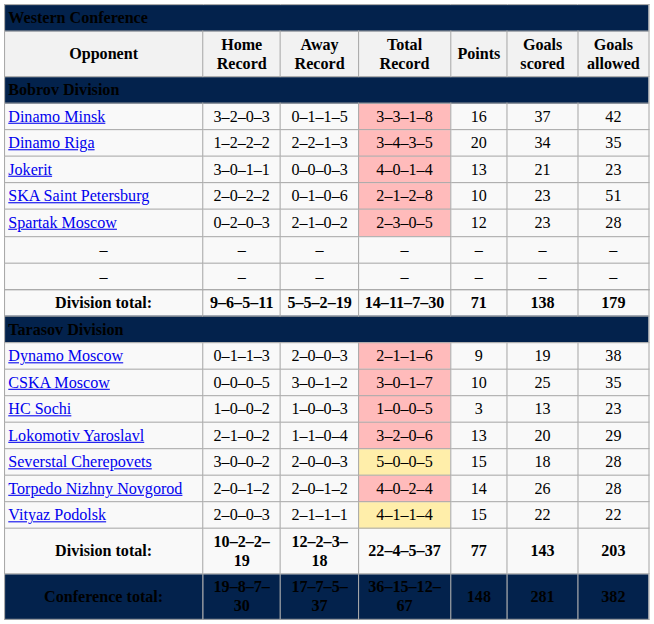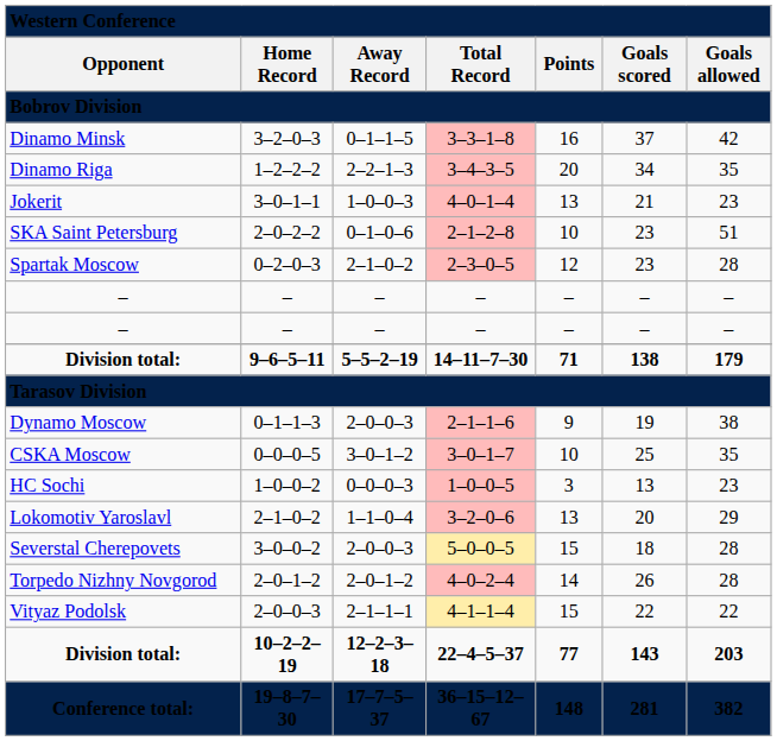3–0–1–1 | column 3: 0–0–0–3 -> 1–0–0–3
1–0–0–2 | column 3: 1–0–0–3 -> 0–0–0–3
